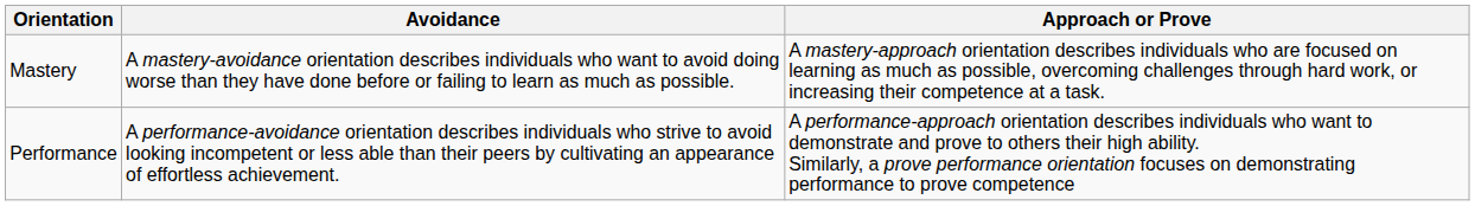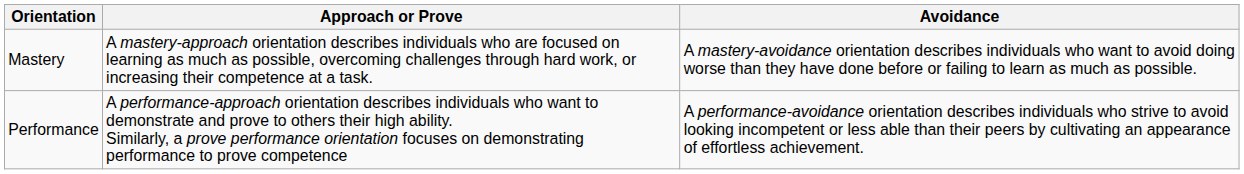columns swapped: Approach or Prove <-> Avoidance
